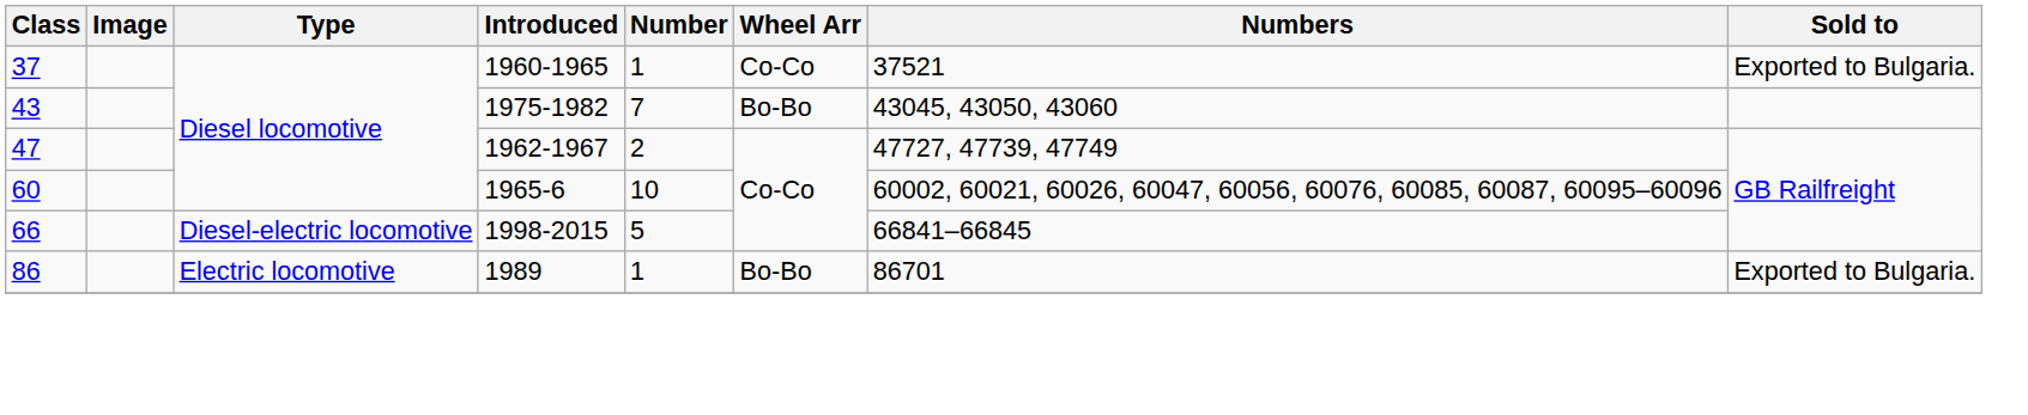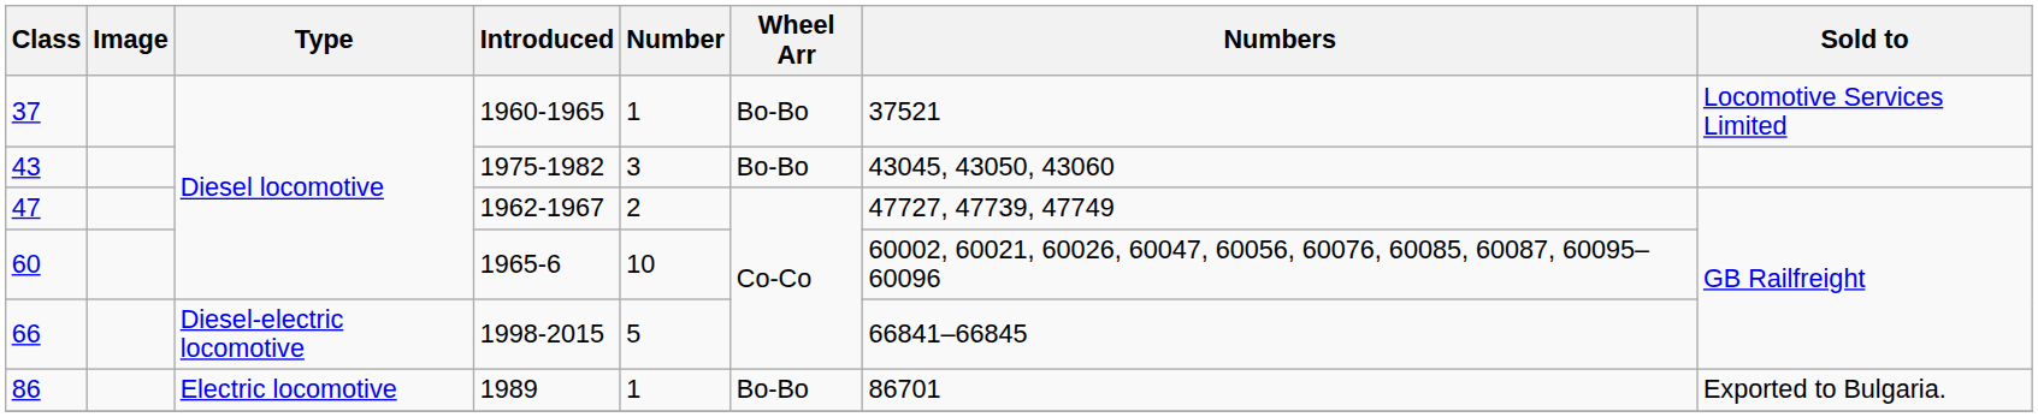37 | Wheel Arr: Co-Co -> Bo-Bo
37 | Sold to: Exported to Bulgaria. -> Locomotive Services Limited
43 | Number: 7 -> 3
